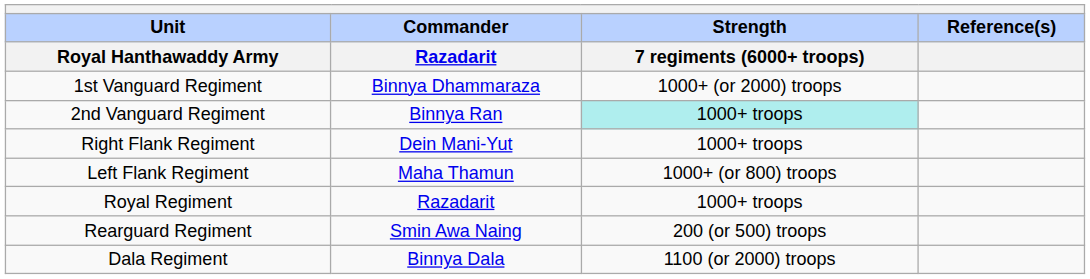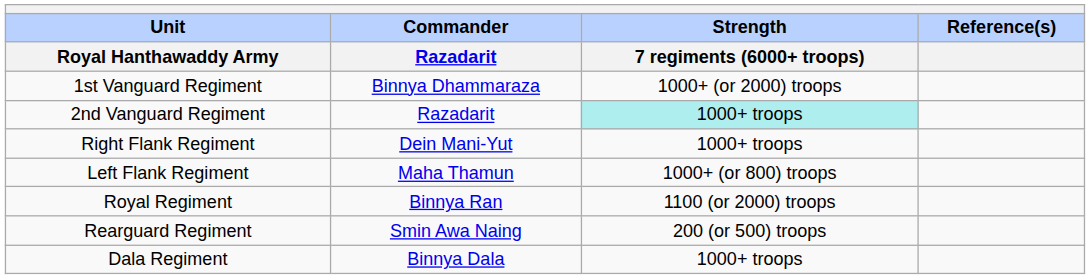2nd Vanguard Regiment | Commander / Razadarit: Binnya Ran -> Razadarit
Royal Regiment | Commander / Razadarit: Razadarit -> Binnya Ran
Royal Regiment | Strength / 7 regiments (6000+ troops): 1000+ troops -> 1100 (or 2000) troops
Dala Regiment | Strength / 7 regiments (6000+ troops): 1100 (or 2000) troops -> 1000+ troops
